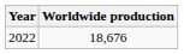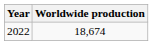2022 | Worldwide production: 18,676 -> 18,674
